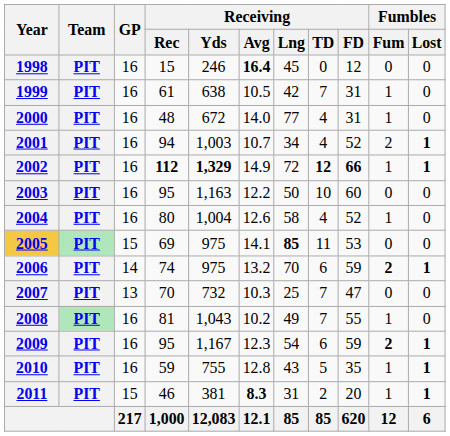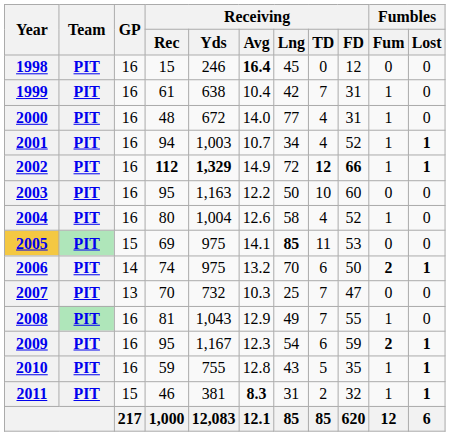1999 | Receiving / Avg: 10.5 -> 10.4
2001 | Fumbles / Fum: 2 -> 1
2006 | Receiving / FD: 59 -> 50
2008 | Receiving / Avg: 10.2 -> 12.9
2011 | Receiving / FD: 20 -> 32
